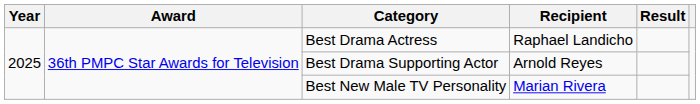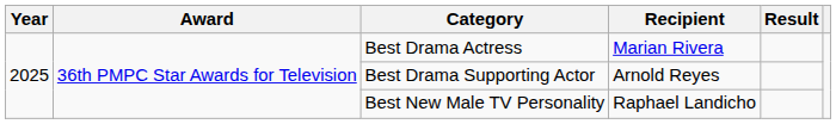Best Drama Actress | Recipient: Raphael Landicho -> Marian Rivera
Best New Male TV Personality | Recipient: Marian Rivera -> Raphael Landicho
